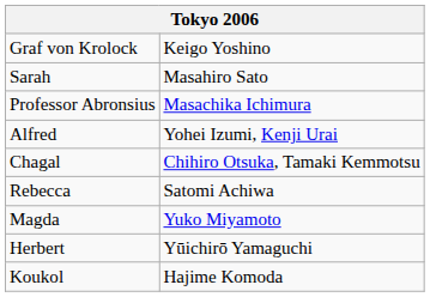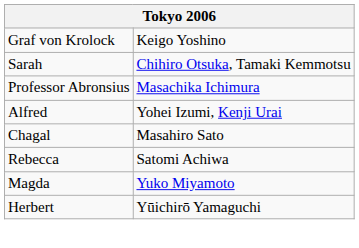Sarah | column 2: Masahiro Sato -> Chihiro Otsuka, Tamaki Kemmotsu
Chagal | column 2: Chihiro Otsuka, Tamaki Kemmotsu -> Masahiro Sato
- row: Koukol | Hajime Komoda
